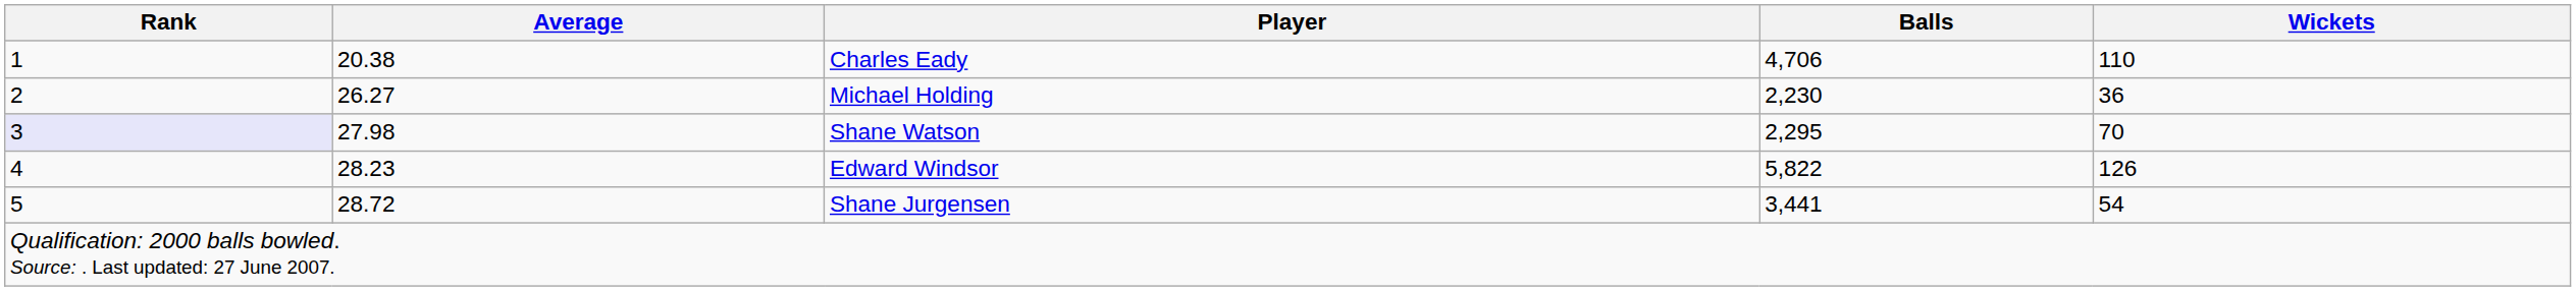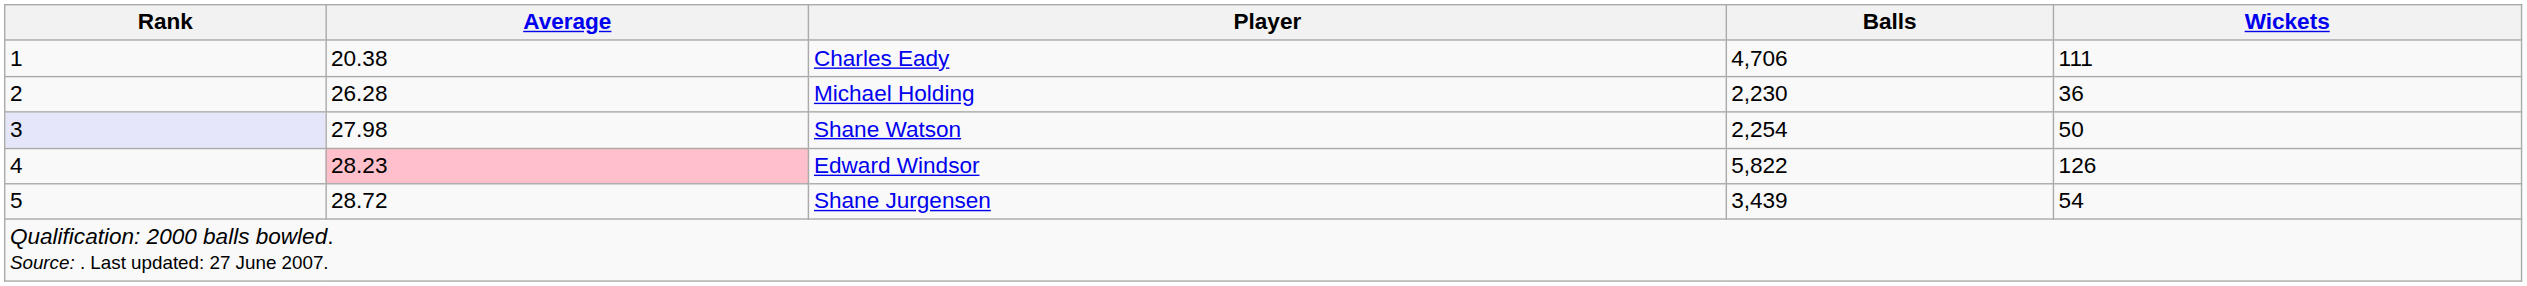Charles Eady | Wickets: 110 -> 111
Michael Holding | Average: 26.27 -> 26.28
Shane Watson | Balls: 2,295 -> 2,254
Shane Watson | Wickets: 70 -> 50
Edward Windsor | Average: no background -> pink background
Shane Jurgensen | Balls: 3,441 -> 3,439
